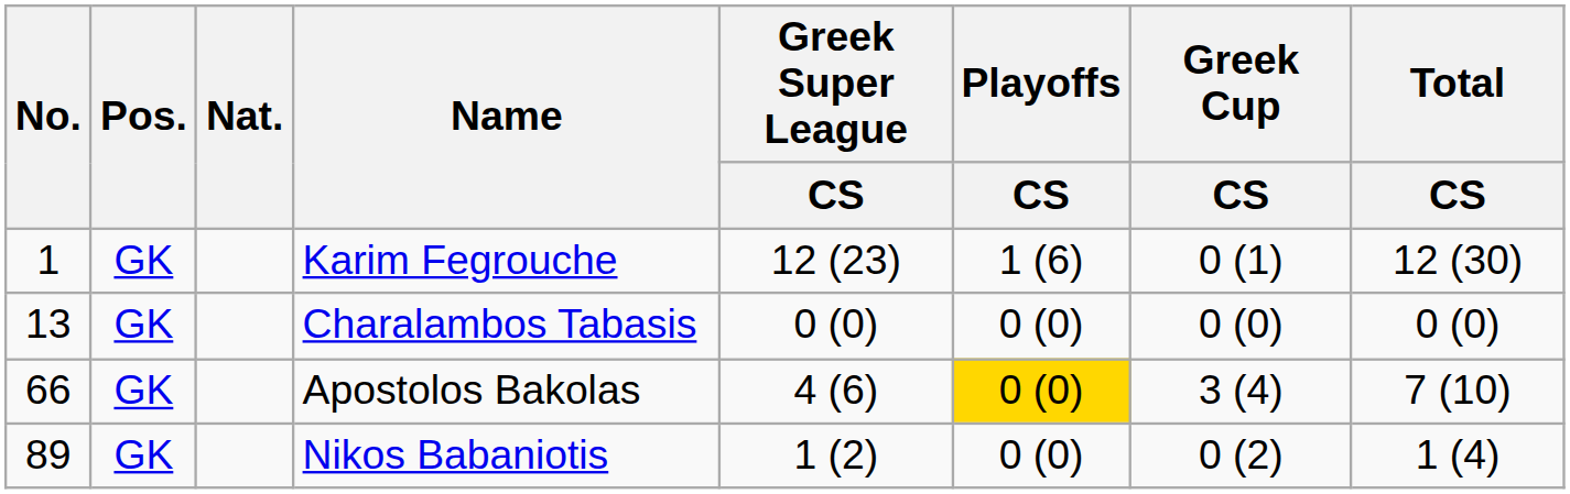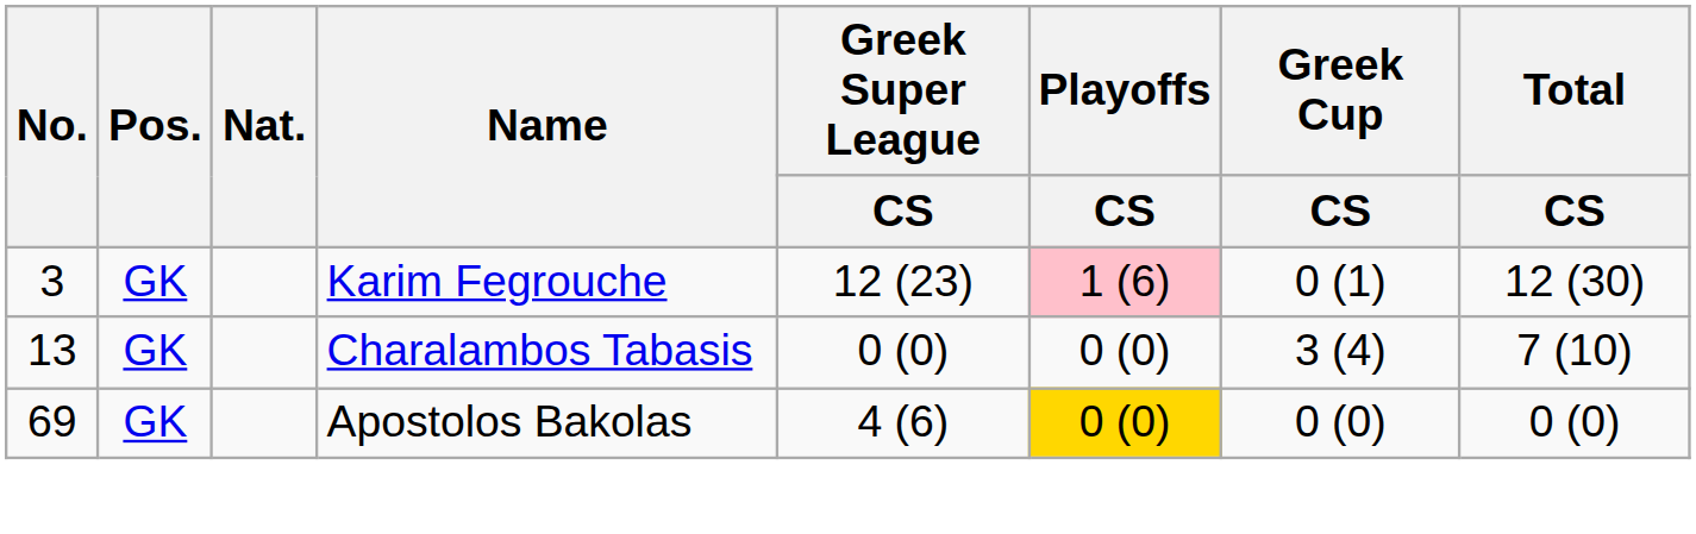Karim Fegrouche | No.: 1 -> 3
Karim Fegrouche | Playoffs / CS: no background -> pink background
Charalambos Tabasis | Greek Cup / CS: 0 (0) -> 3 (4)
Charalambos Tabasis | Total / CS: 0 (0) -> 7 (10)
Apostolos Bakolas | No.: 66 -> 69
Apostolos Bakolas | Greek Cup / CS: 3 (4) -> 0 (0)
Apostolos Bakolas | Total / CS: 7 (10) -> 0 (0)
- row: 89 | GK | Nikos Babaniotis | 1 (2) | 0 (0) | 0 (2) | 1 (4)
